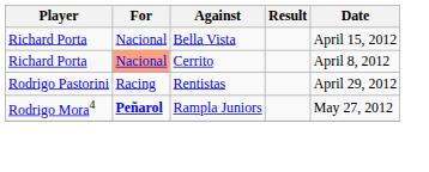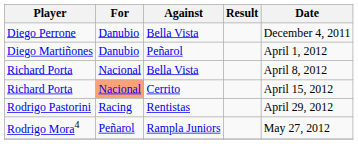+ row: Diego Perrone | Danubio | Bella Vista | December 4, 2011
+ row: Diego Martiñones | Danubio | Peñarol | April 1, 2012
Richard Porta / Bella Vista | Date: April 15, 2012 -> April 8, 2012
Richard Porta / Cerrito | Date: April 8, 2012 -> April 15, 2012
Rodrigo Mora4 | For: bold -> normal
